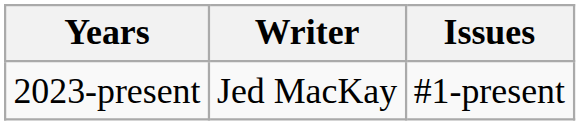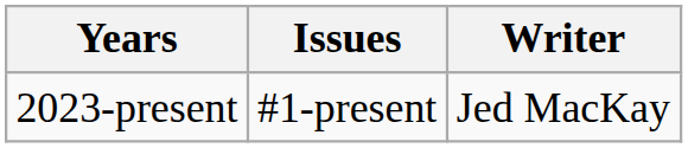columns swapped: Writer <-> Issues
